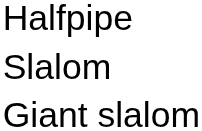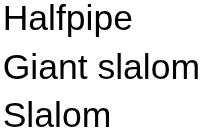rows swapped: Slalom <-> Giant slalom
